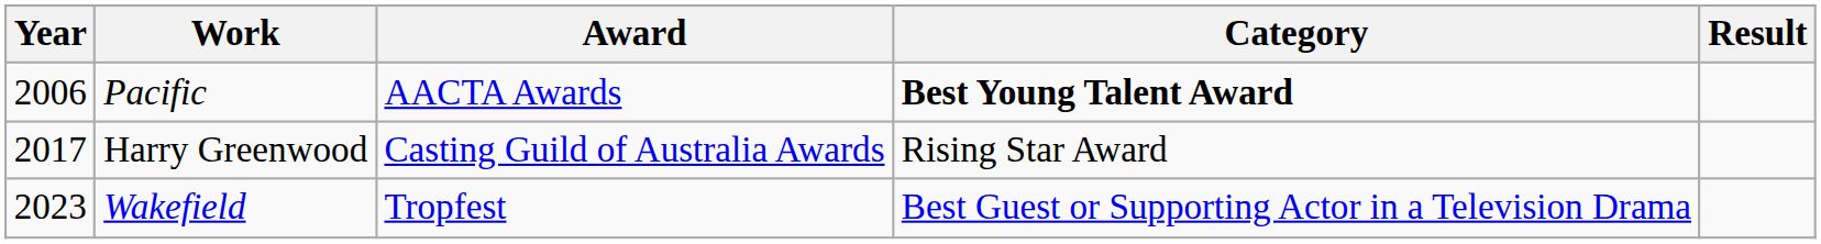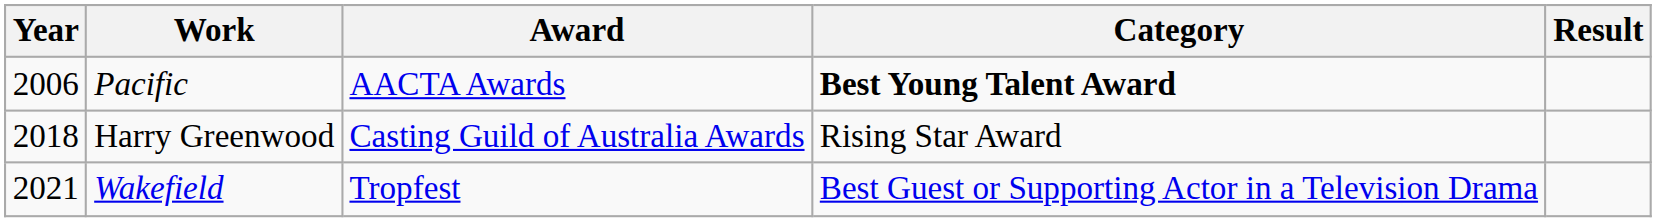Harry Greenwood | Year: 2017 -> 2018
Wakefield | Year: 2023 -> 2021
